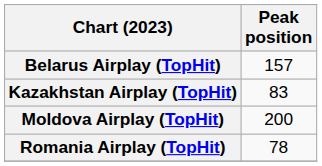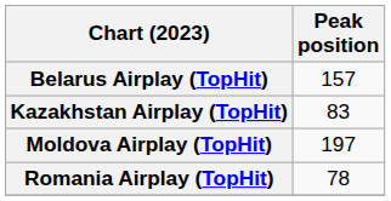Moldova Airplay (TopHit) | Peak position: 200 -> 197
